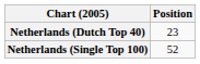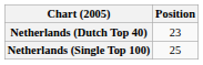Netherlands (Single Top 100) | Position: 52 -> 25
